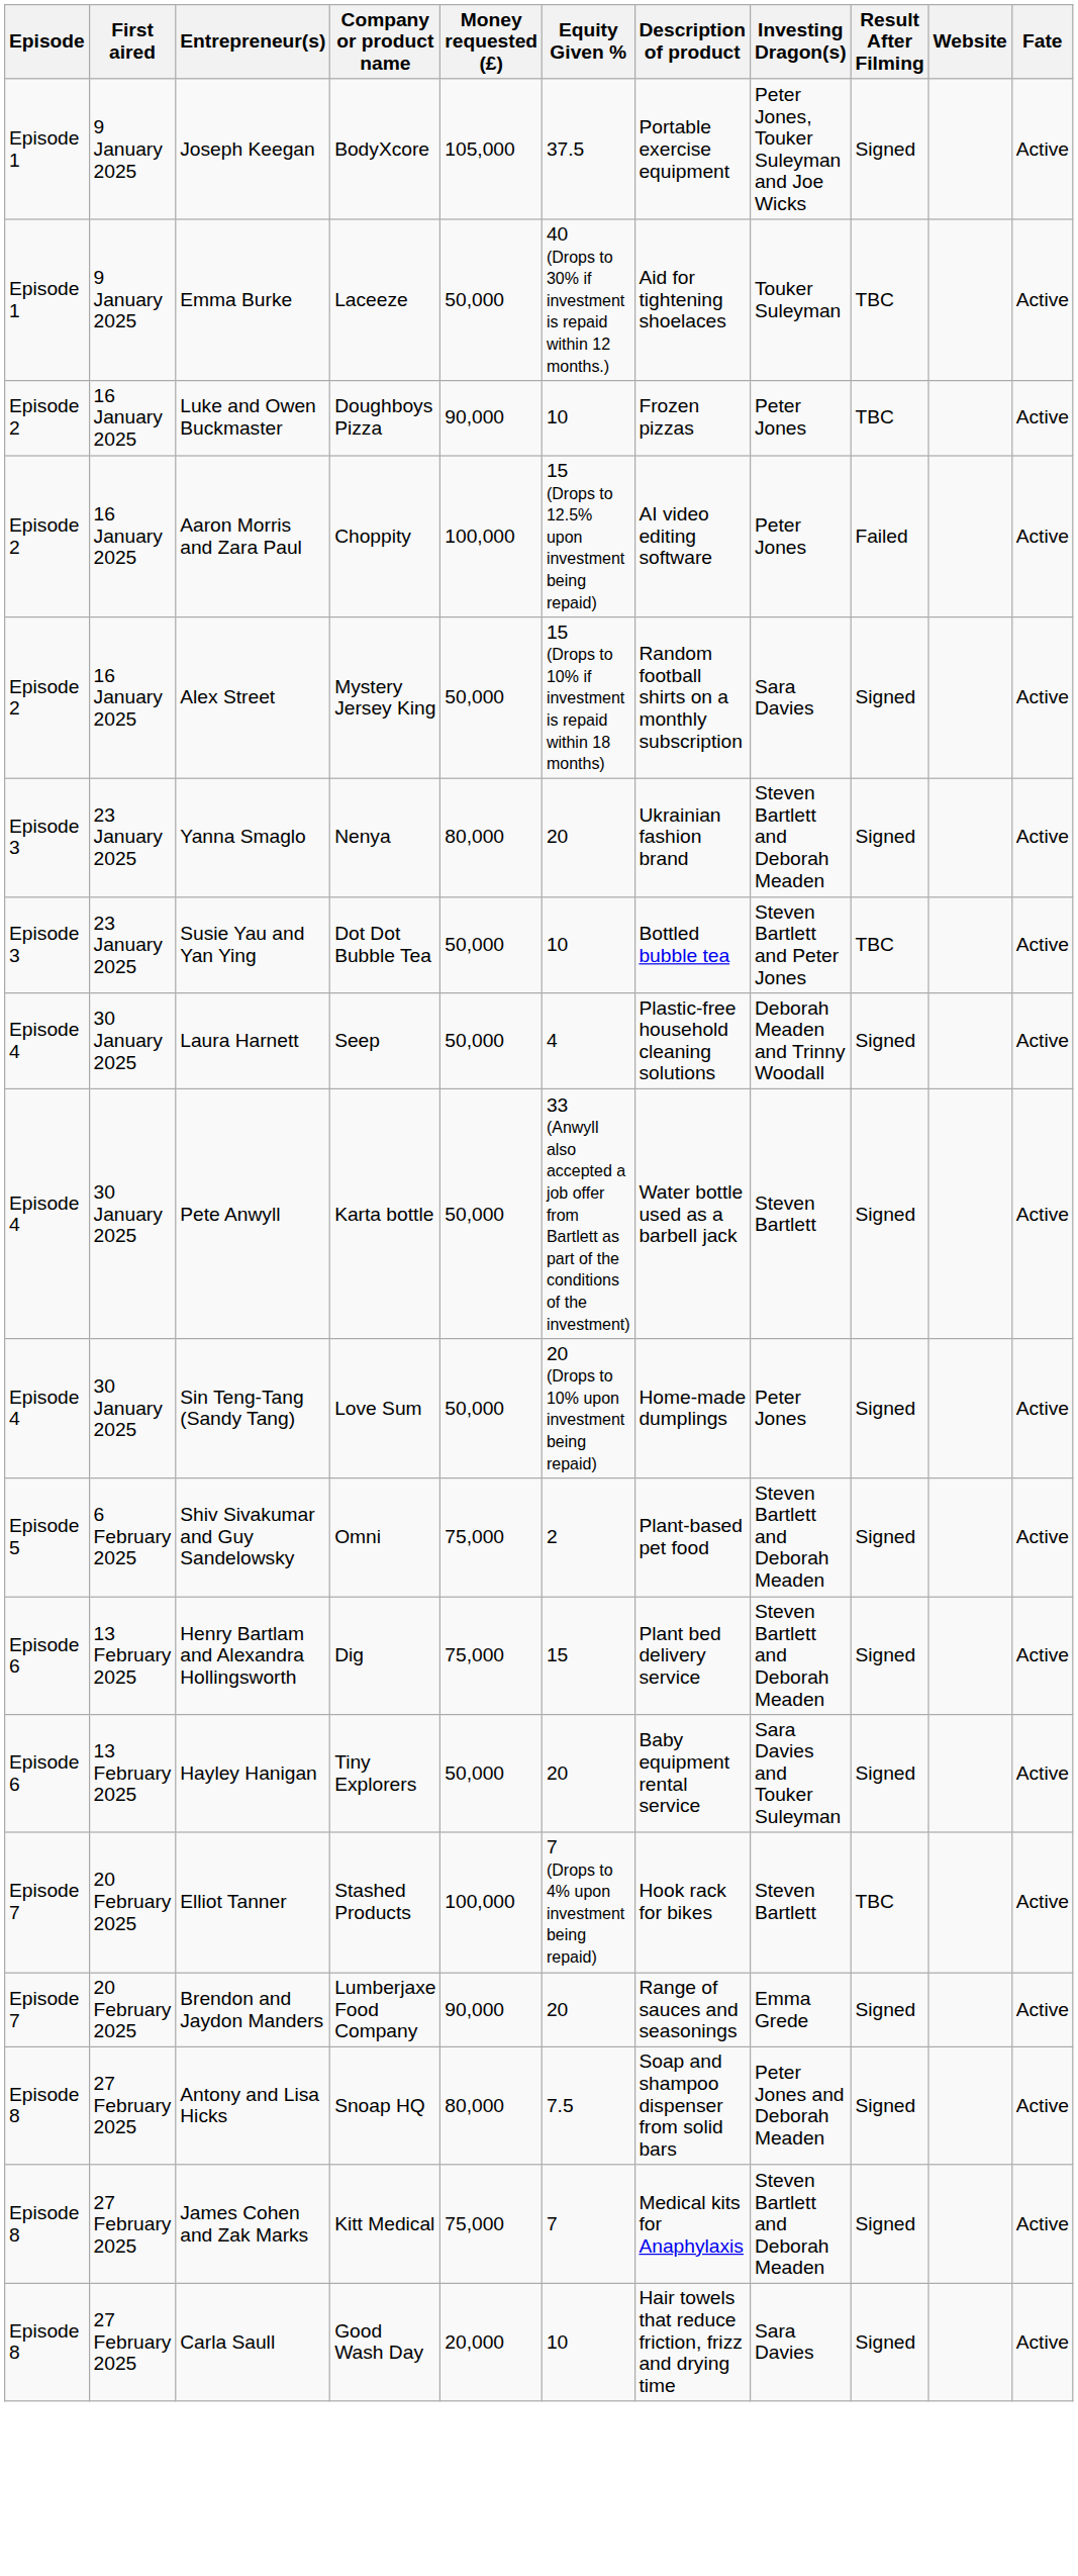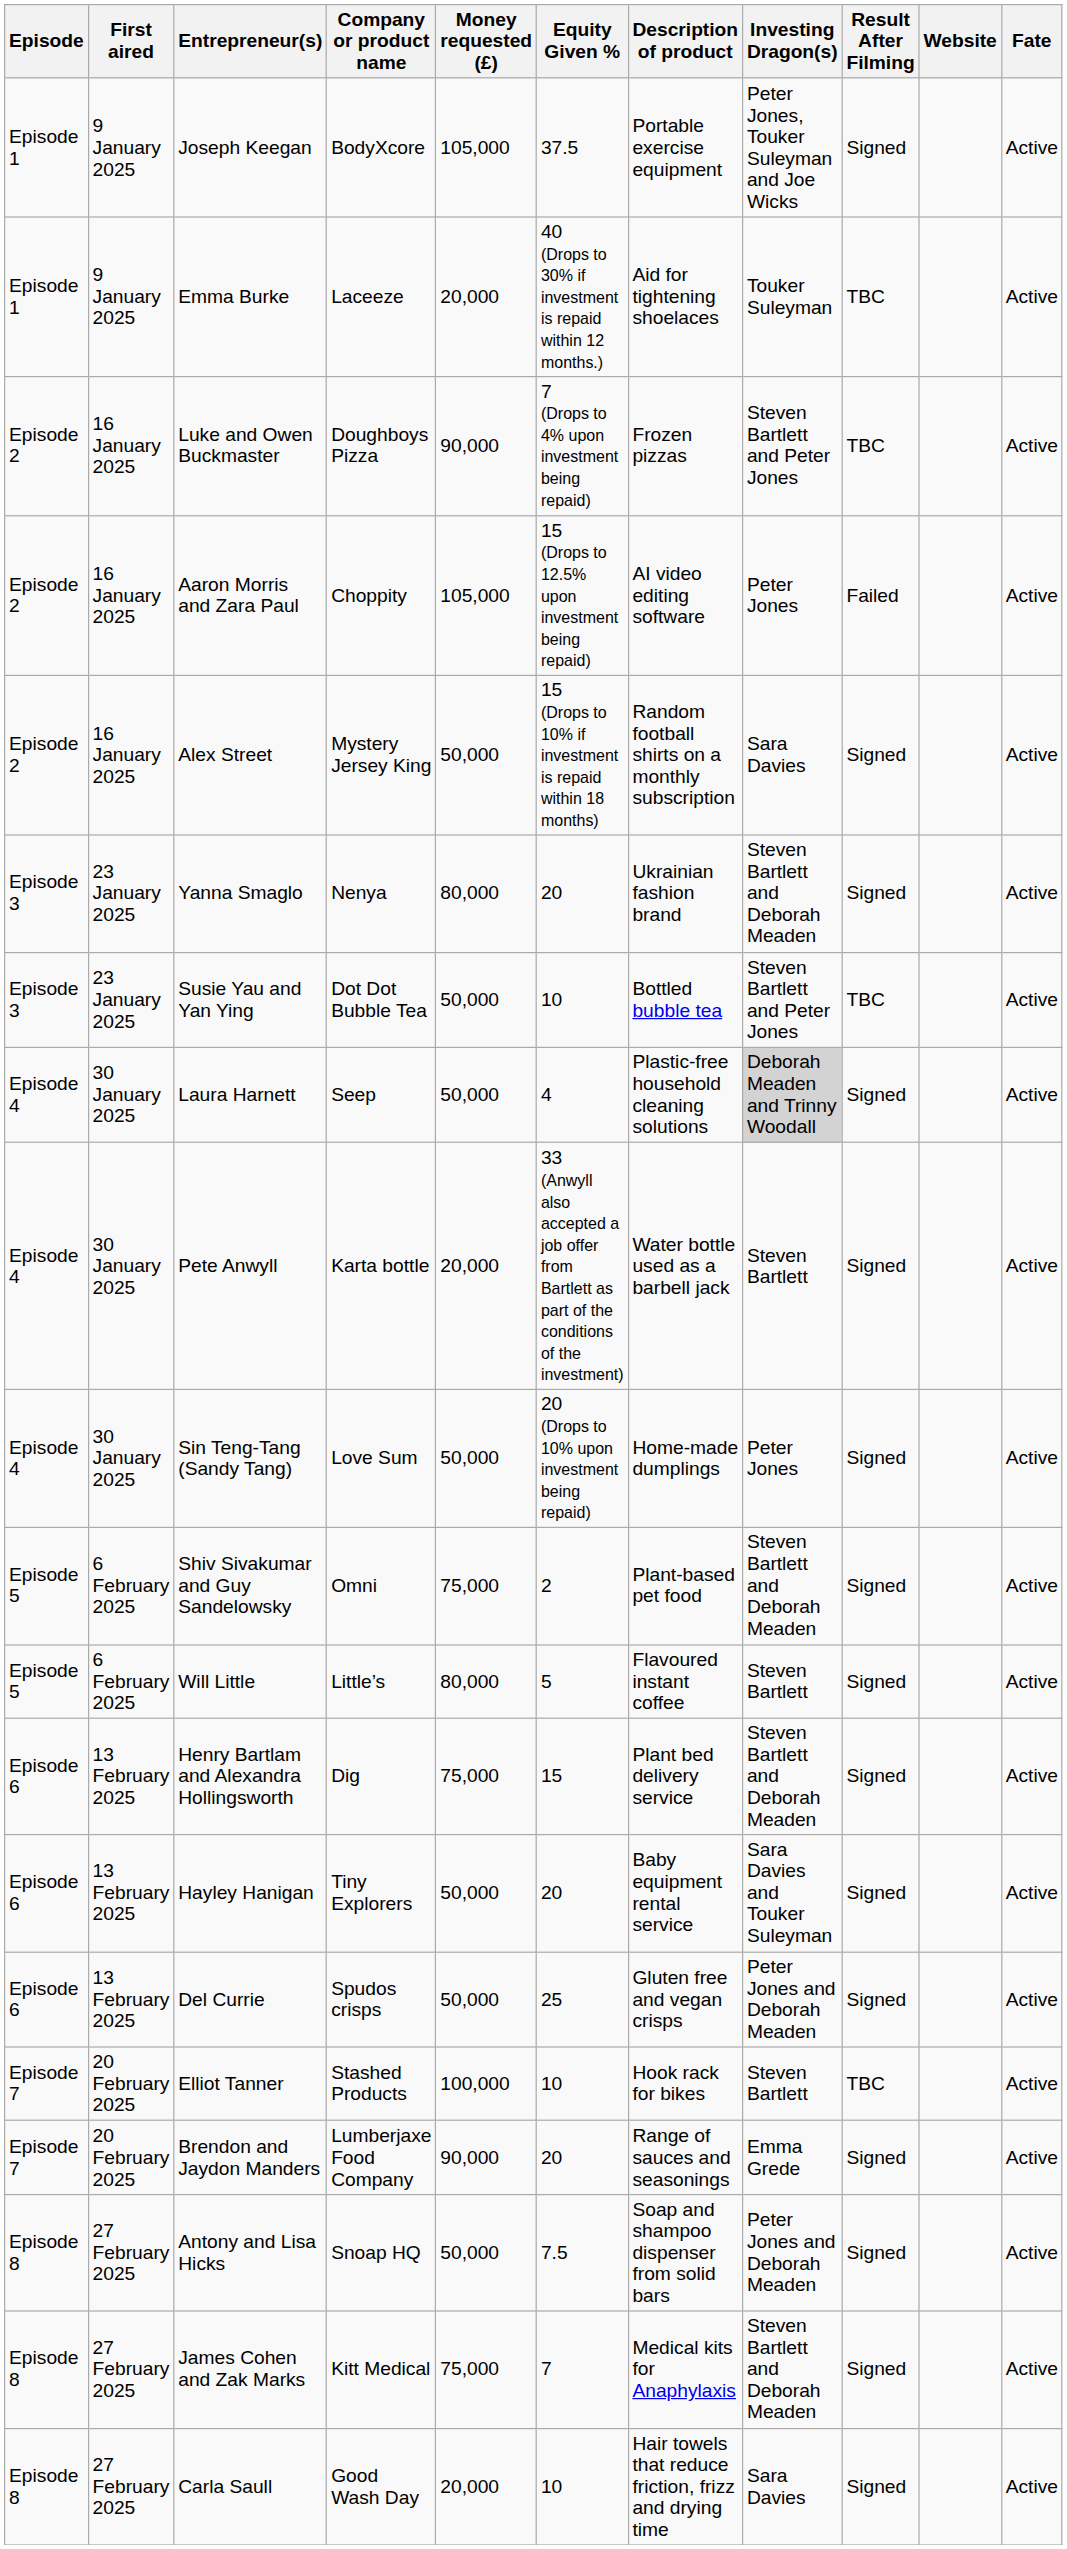Emma Burke | Money requested (£): 50,000 -> 20,000
Luke and Owen Buckmaster | Equity Given %: 10 -> 7 (Drops to 4% upon investment being repaid)
Luke and Owen Buckmaster | Investing Dragon(s): Peter Jones -> Steven Bartlett and Peter Jones
Aaron Morris and Zara Paul | Money requested (£): 100,000 -> 105,000
Laura Harnett | Investing Dragon(s): no background -> lightgrey background
Pete Anwyll | Money requested (£): 50,000 -> 20,000
+ row: Episode 5 | 6 February 2025 | Will Little | Little’s | 80,000 | 5 | Flavoured instant coffee | Steven Bartlett | Signed | Active
+ row: Episode 6 | 13 February 2025 | Del Currie | Spudos crisps | 50,000 | 25 | Gluten free and vegan crisps | Peter Jones and Deborah Meaden | Signed | Active
Elliot Tanner | Equity Given %: 7 (Drops to 4% upon investment being repaid) -> 10
Antony and Lisa Hicks | Money requested (£): 80,000 -> 50,000
